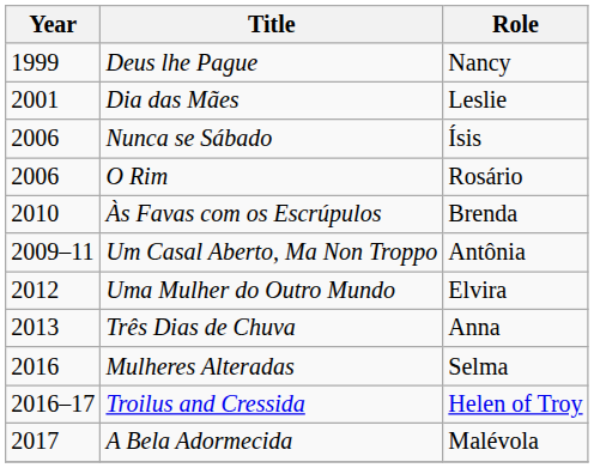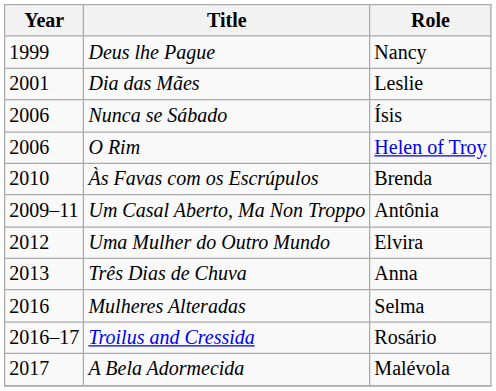O Rim | Role: Rosário -> Helen of Troy
Troilus and Cressida | Role: Helen of Troy -> Rosário
